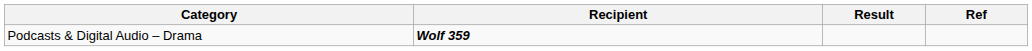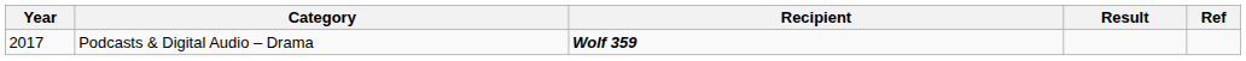+ column: Year | 2017
